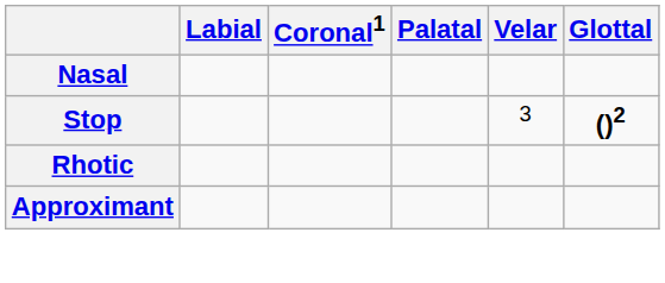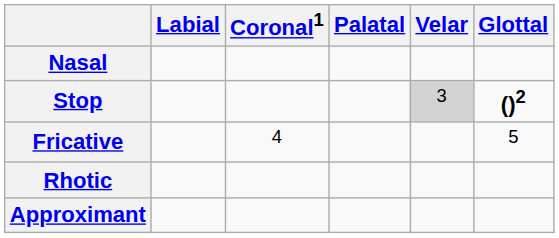Stop | Velar: no background -> lightgrey background
+ row: Fricative | 4 | 5
